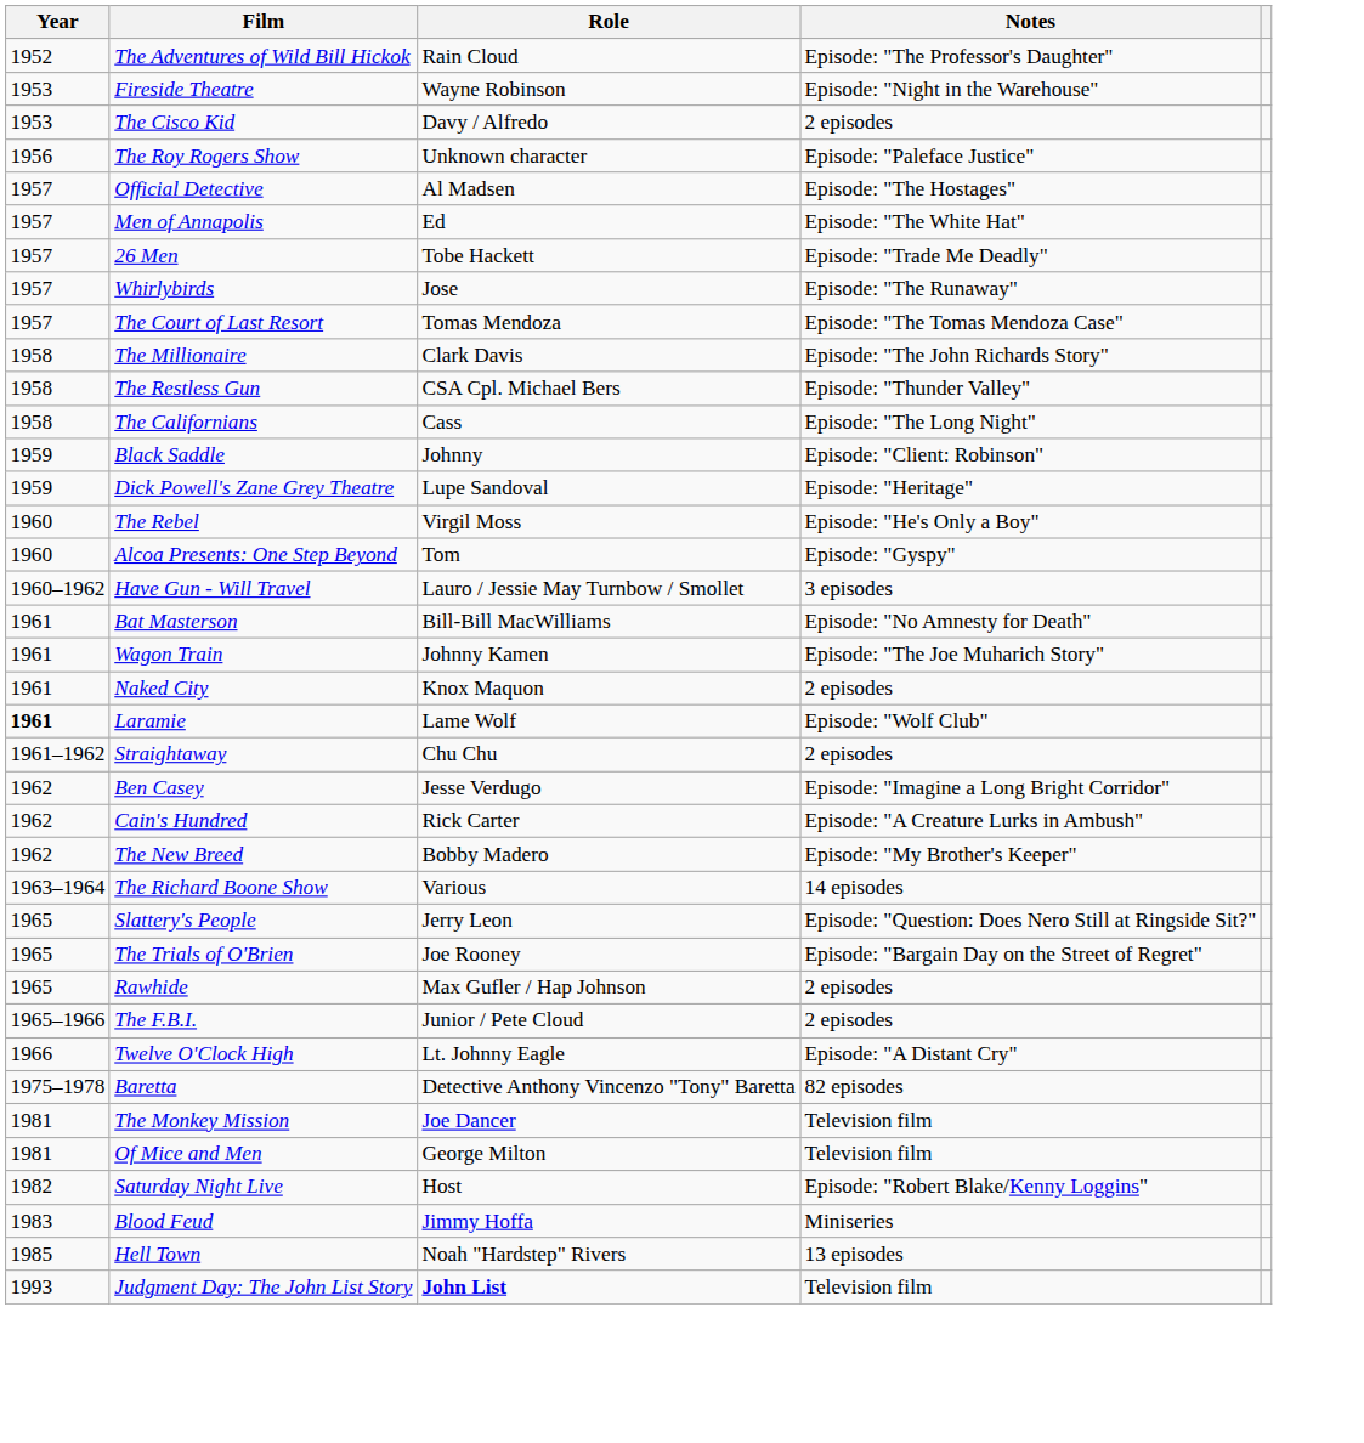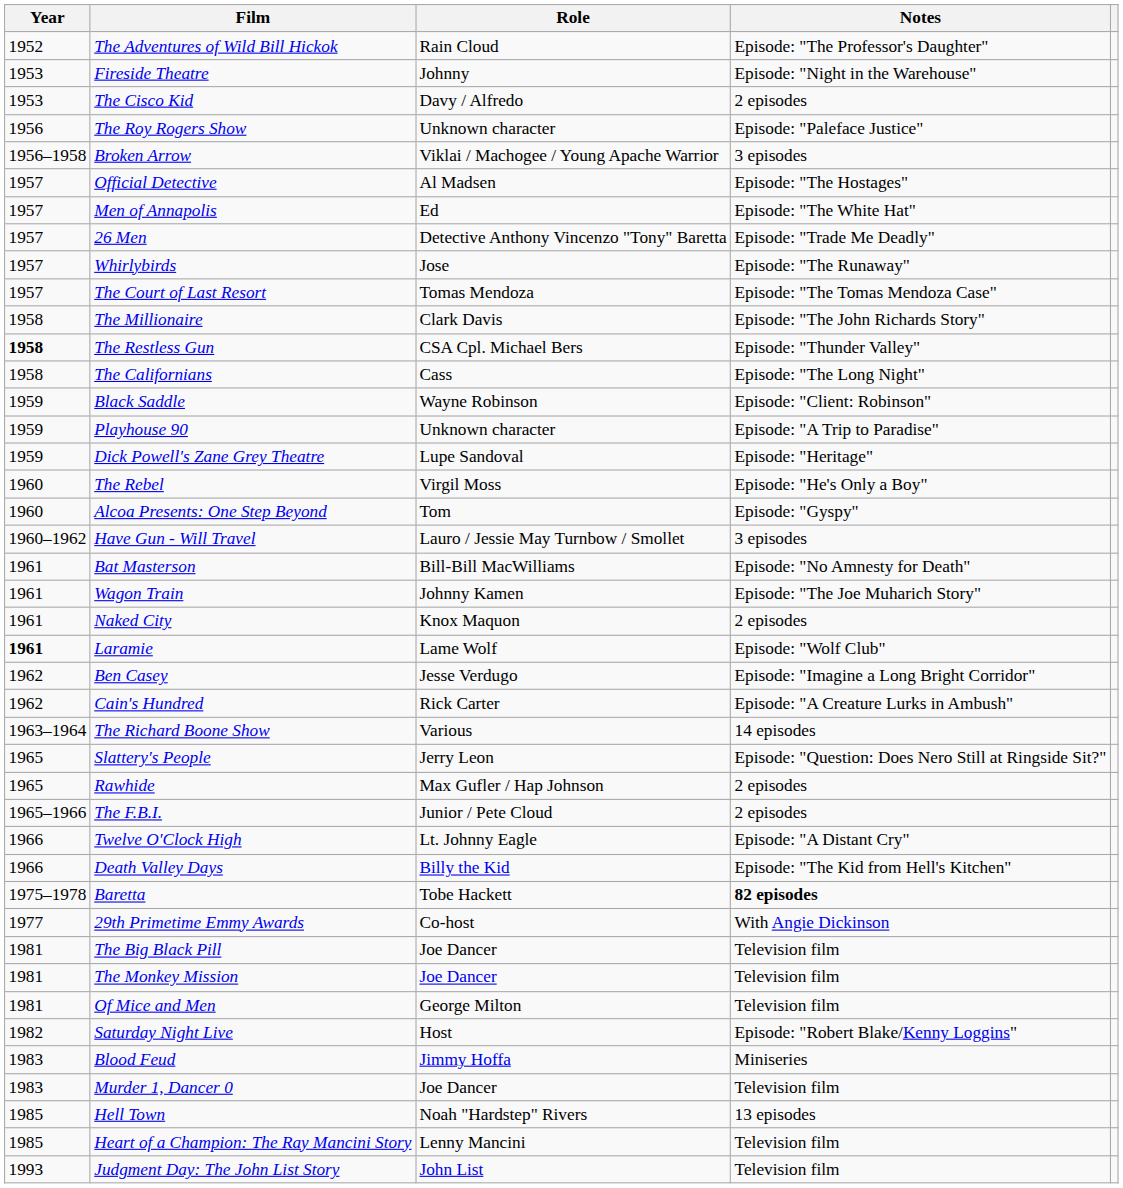Fireside Theatre | Role: Wayne Robinson -> Johnny
+ row: 1956–1958 | Broken Arrow | Viklai / Machogee / Young Apache Warrior | 3 episodes
26 Men | Role: Tobe Hackett -> Detective Anthony Vincenzo "Tony" Baretta
The Restless Gun | Year: normal -> bold
Black Saddle | Role: Johnny -> Wayne Robinson
+ row: 1959 | Playhouse 90 | Unknown character | Episode: "A Trip to Paradise"
- row: 1961–1962 | Straightaway | Chu Chu | 2 episodes
- row: 1962 | The New Breed | Bobby Madero | Episode: "My Brother's Keeper"
- row: 1965 | The Trials of O'Brien | Joe Rooney | Episode: "Bargain Day on the Street of Regret"
+ row: 1966 | Death Valley Days | Billy the Kid | Episode: "The Kid from Hell's Kitchen"
Baretta | Role: Detective Anthony Vincenzo "Tony" Baretta -> Tobe Hackett
Baretta | Notes: normal -> bold
+ row: 1977 | 29th Primetime Emmy Awards | Co-host | With Angie Dickinson
+ row: 1981 | The Big Black Pill | Joe Dancer | Television film
+ row: 1983 | Murder 1, Dancer 0 | Joe Dancer | Television film
+ row: 1985 | Heart of a Champion: The Ray Mancini Story | Lenny Mancini | Television film
Judgment Day: The John List Story | Role: bold -> normal
